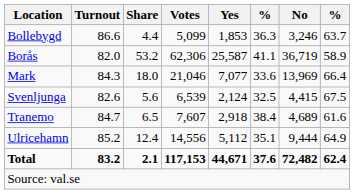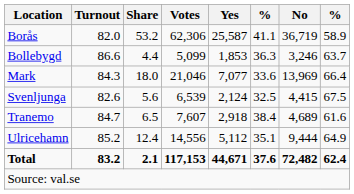rows swapped: Bollebygd <-> Borås
